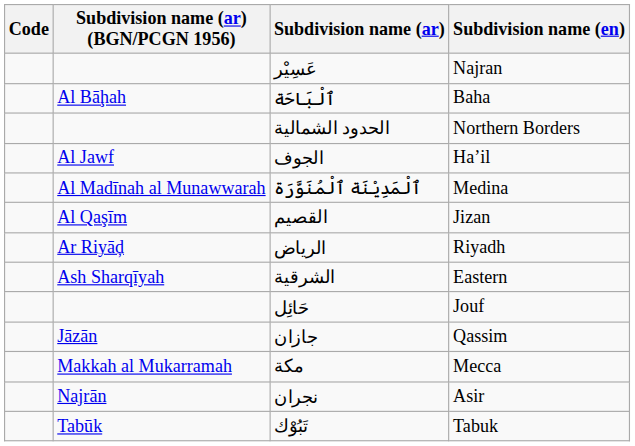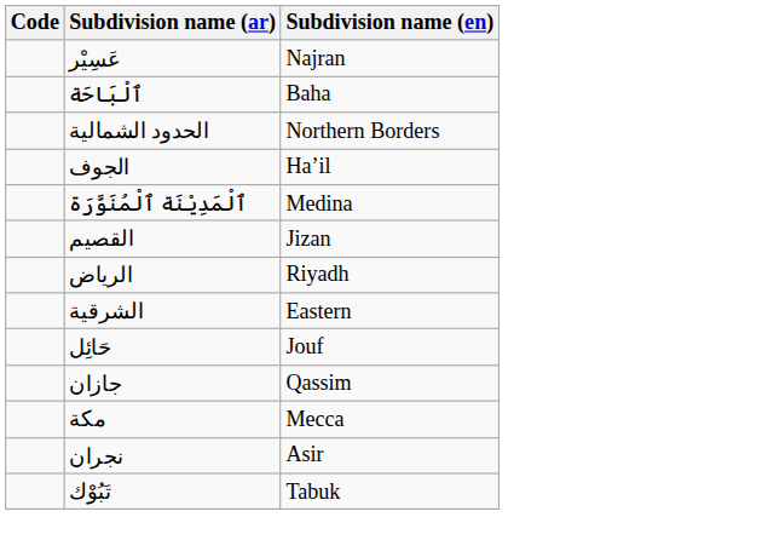- column: Subdivision name (ar) (BGN/PCGN 1956) | Al Bāḩah | Al Jawf | Al Madīnah al Munawwarah | Al Qaşīm | Ar Riyāḑ | Ash Sharqīyah | Jāzān | Makkah al Mukarramah | Najrān | Tabūk
